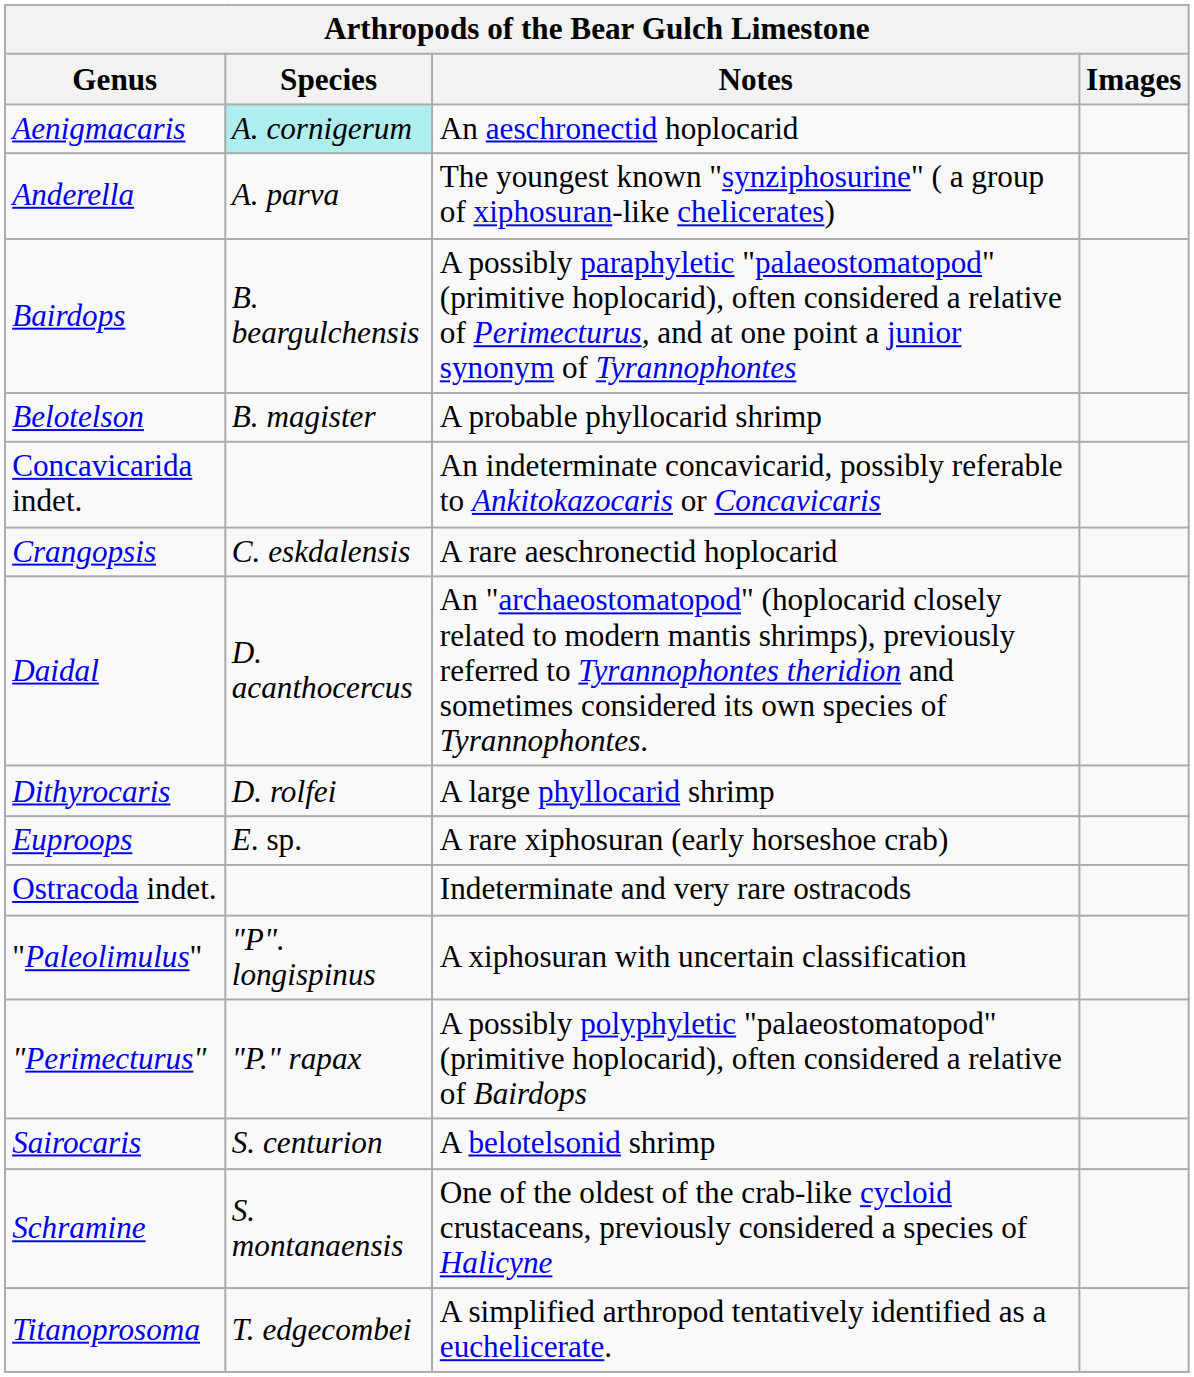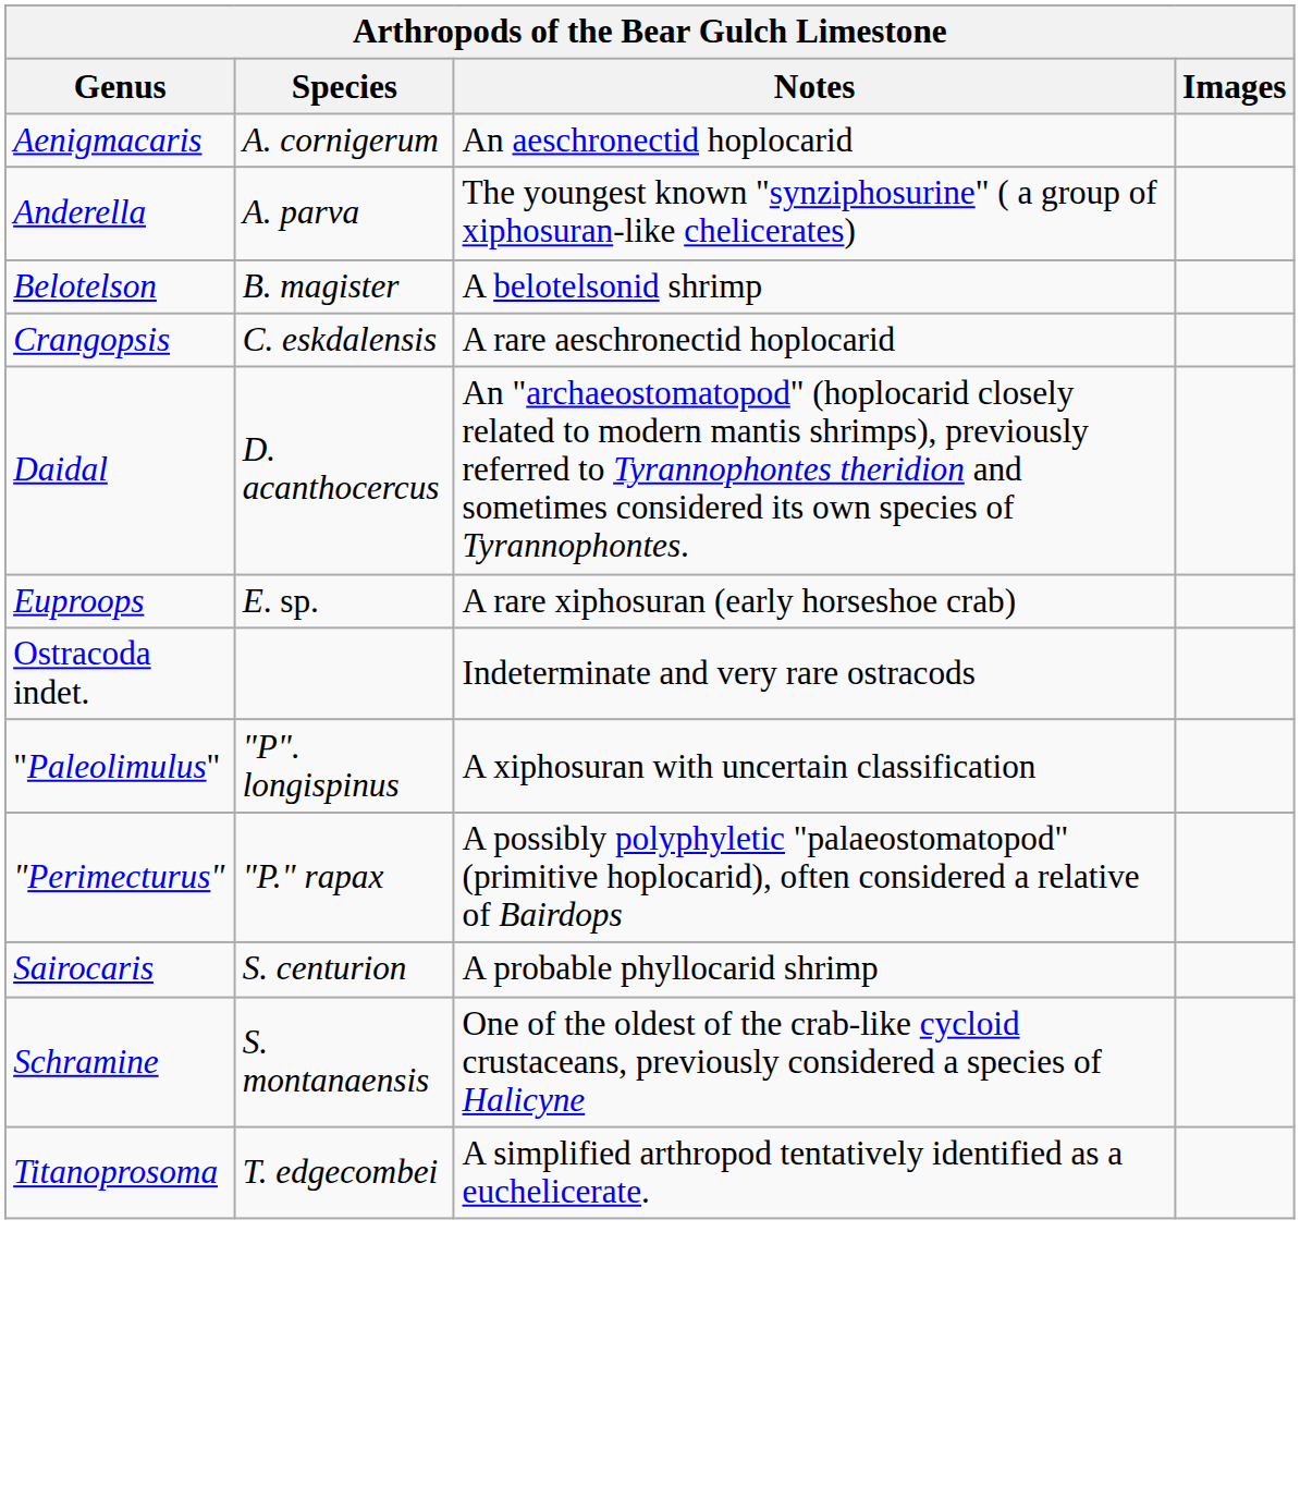Aenigmacaris | Species: paleturquoise background -> no background
- row: Bairdops | B. beargulchensis | A possibly paraphyletic "palaeostomatopod" (primitive hoplocarid), often considered a relative of Perimecturus, and at one point a junior synonym of Tyrannophontes
Belotelson | Notes: A probable phyllocarid shrimp -> A belotelsonid shrimp
- row: Concavicarida indet. | An indeterminate concavicarid, possibly referable to Ankitokazocaris or Concavicaris
- row: Dithyrocaris | D. rolfei | A large phyllocarid shrimp
Sairocaris | Notes: A belotelsonid shrimp -> A probable phyllocarid shrimp
